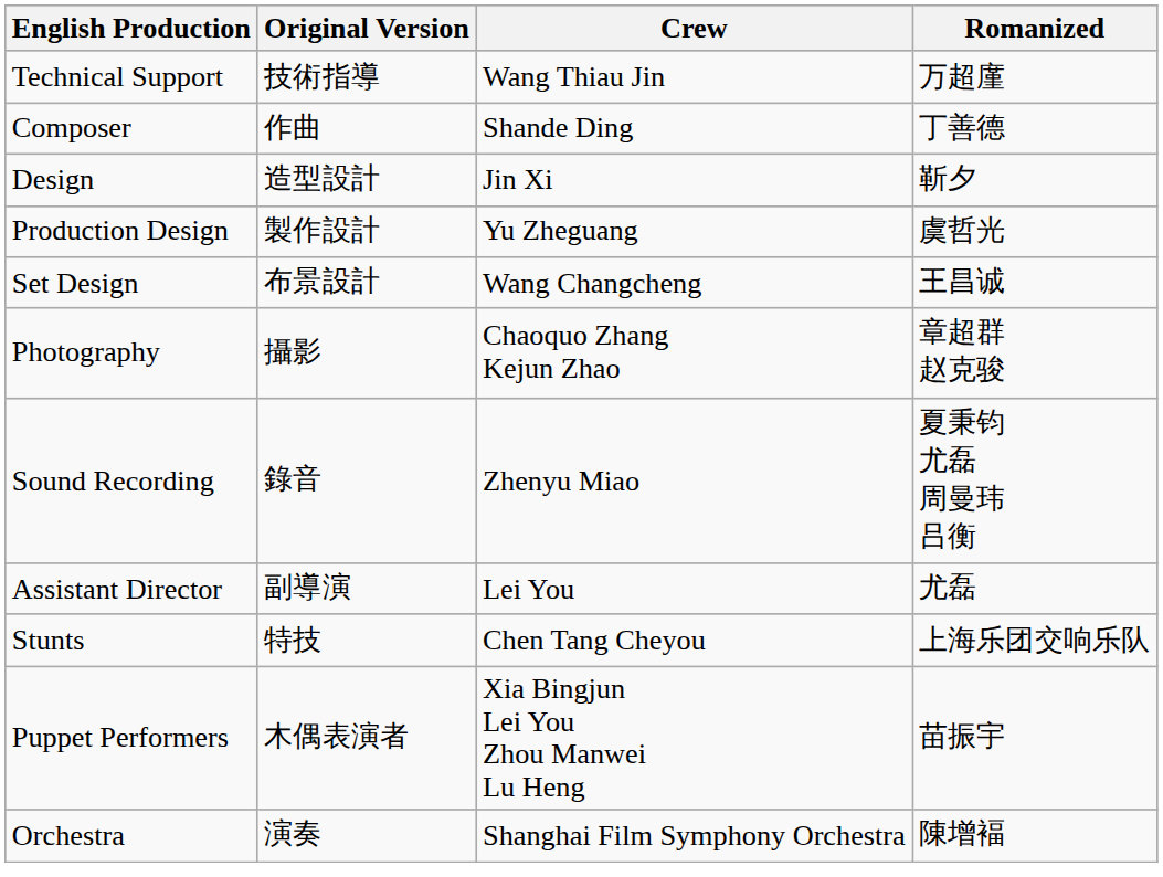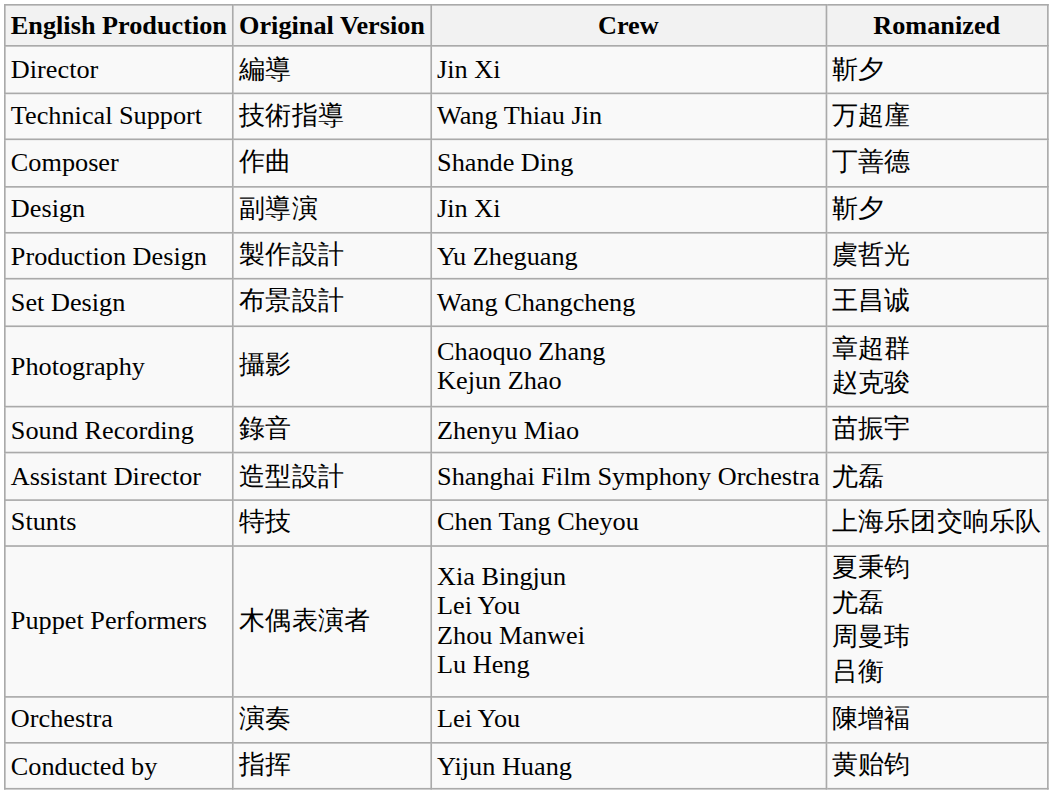+ row: Director | 編導 | Jin Xi | 靳夕
Design | Original Version: 造型設計 -> 副導演
Sound Recording | Romanized: 夏秉钧 尤磊 周曼玮 吕衡 -> 苗振宇
Assistant Director | Original Version: 副導演 -> 造型設計
Assistant Director | Crew: Lei You -> Shanghai Film Symphony Orchestra
Puppet Performers | Romanized: 苗振宇 -> 夏秉钧 尤磊 周曼玮 吕衡
Orchestra | Crew: Shanghai Film Symphony Orchestra -> Lei You
+ row: Conducted by | 指挥 | Yijun Huang | 黄贻钧
